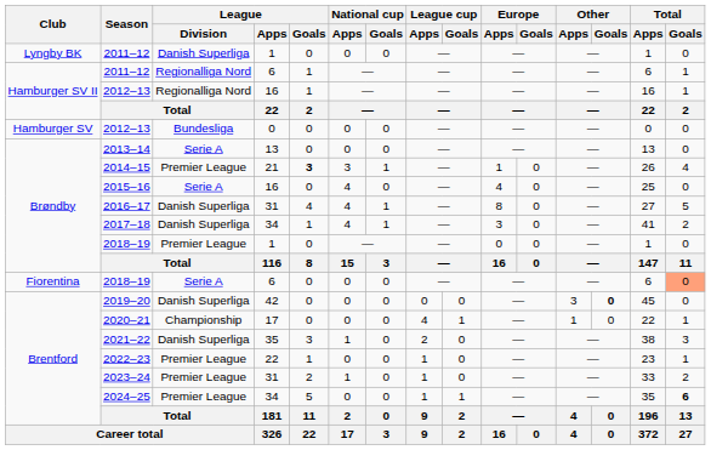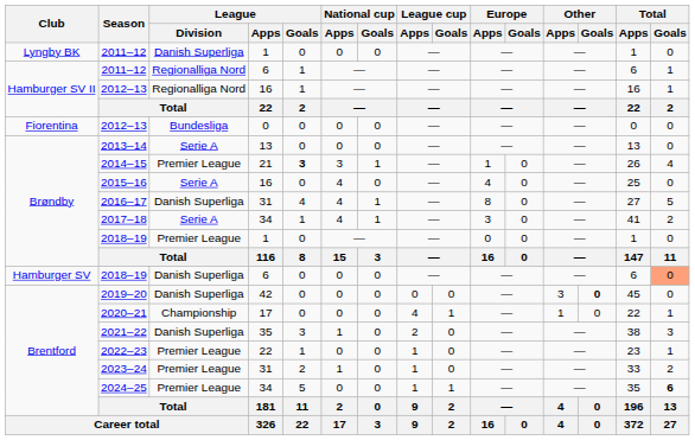2012–13 / 0 | Club: Hamburger SV -> Fiorentina
2017–18 | League / Division: Danish Superliga -> Serie A
2018–19 / 6 | Club: Fiorentina -> Hamburger SV
2018–19 / 6 | League / Division: Serie A -> Danish Superliga
